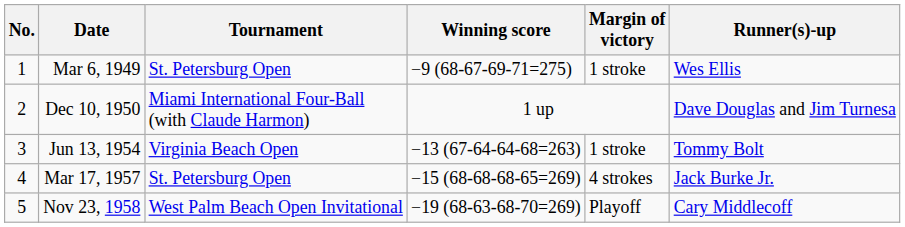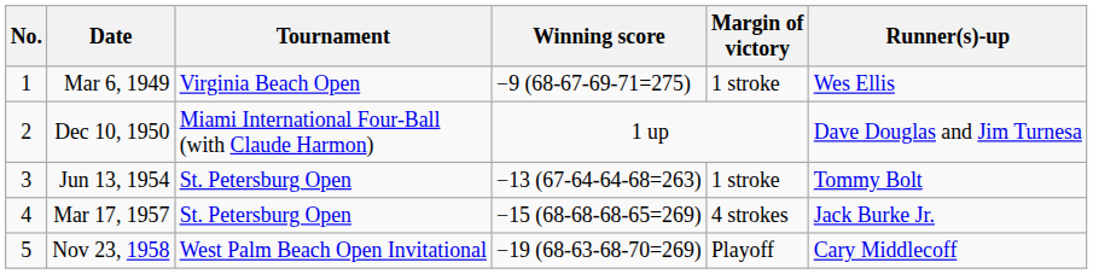Mar 6, 1949 | Tournament: St. Petersburg Open -> Virginia Beach Open
Jun 13, 1954 | Tournament: Virginia Beach Open -> St. Petersburg Open
